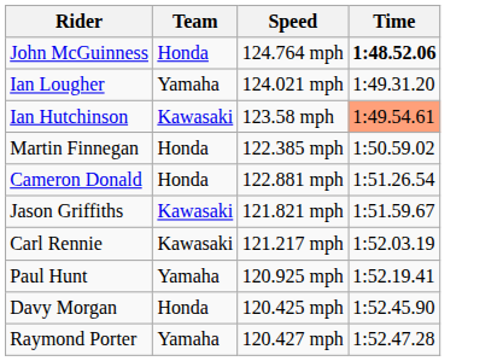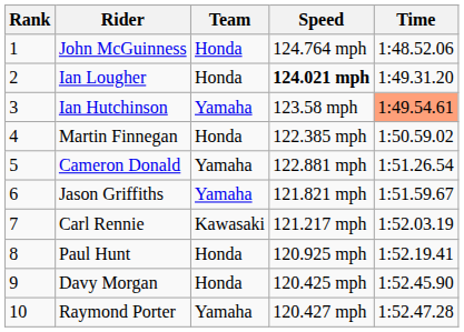+ column: Rank | 1 | 2 | 3 | 4 | 5 | 6 | 7 | 8 | 9 | 10
John McGuinness | Time: bold -> normal
Ian Lougher | Team: Yamaha -> Honda
Ian Lougher | Speed: normal -> bold
Ian Hutchinson | Team: Kawasaki -> Yamaha
Cameron Donald | Team: Honda -> Yamaha
Jason Griffiths | Team: Kawasaki -> Yamaha
Paul Hunt | Team: Yamaha -> Honda
